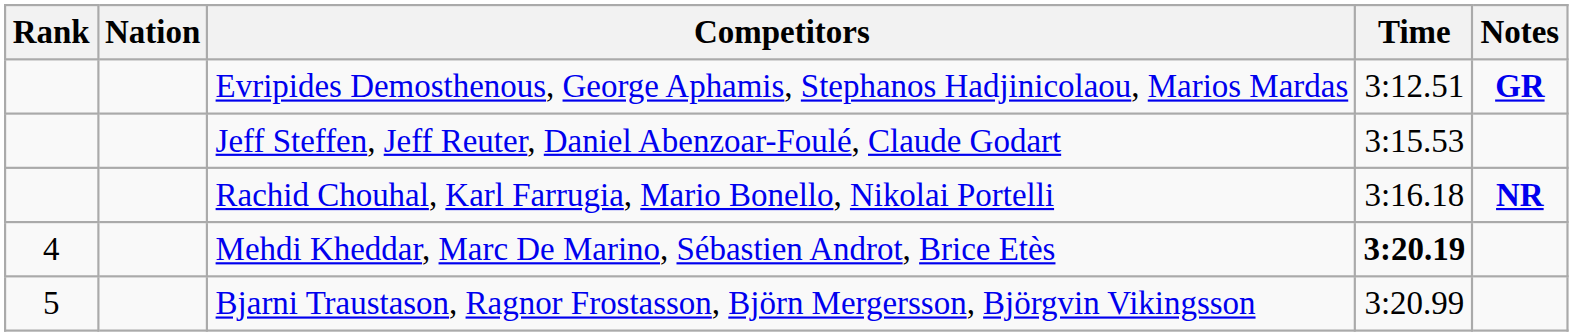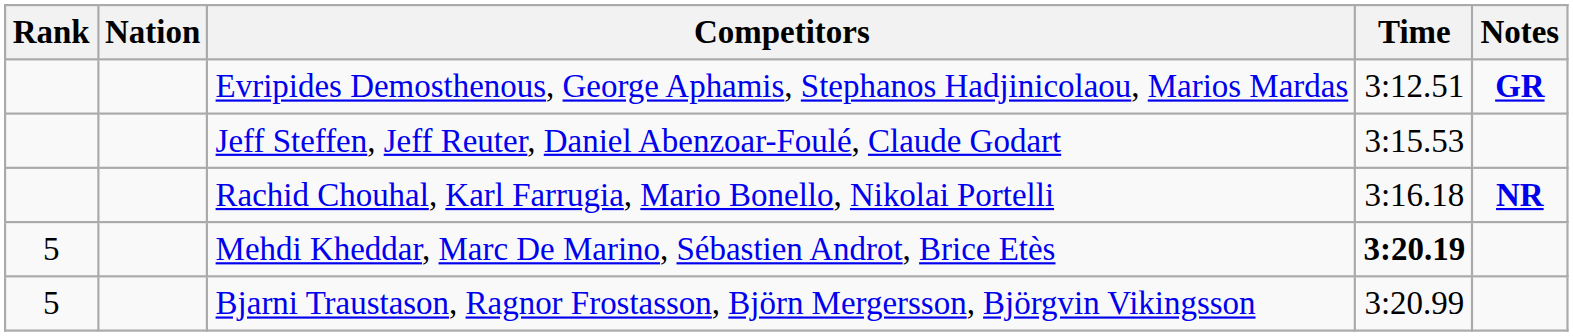Mehdi Kheddar, Marc De Marino, Sébastien Androt, Brice Etès | Rank: 4 -> 5
